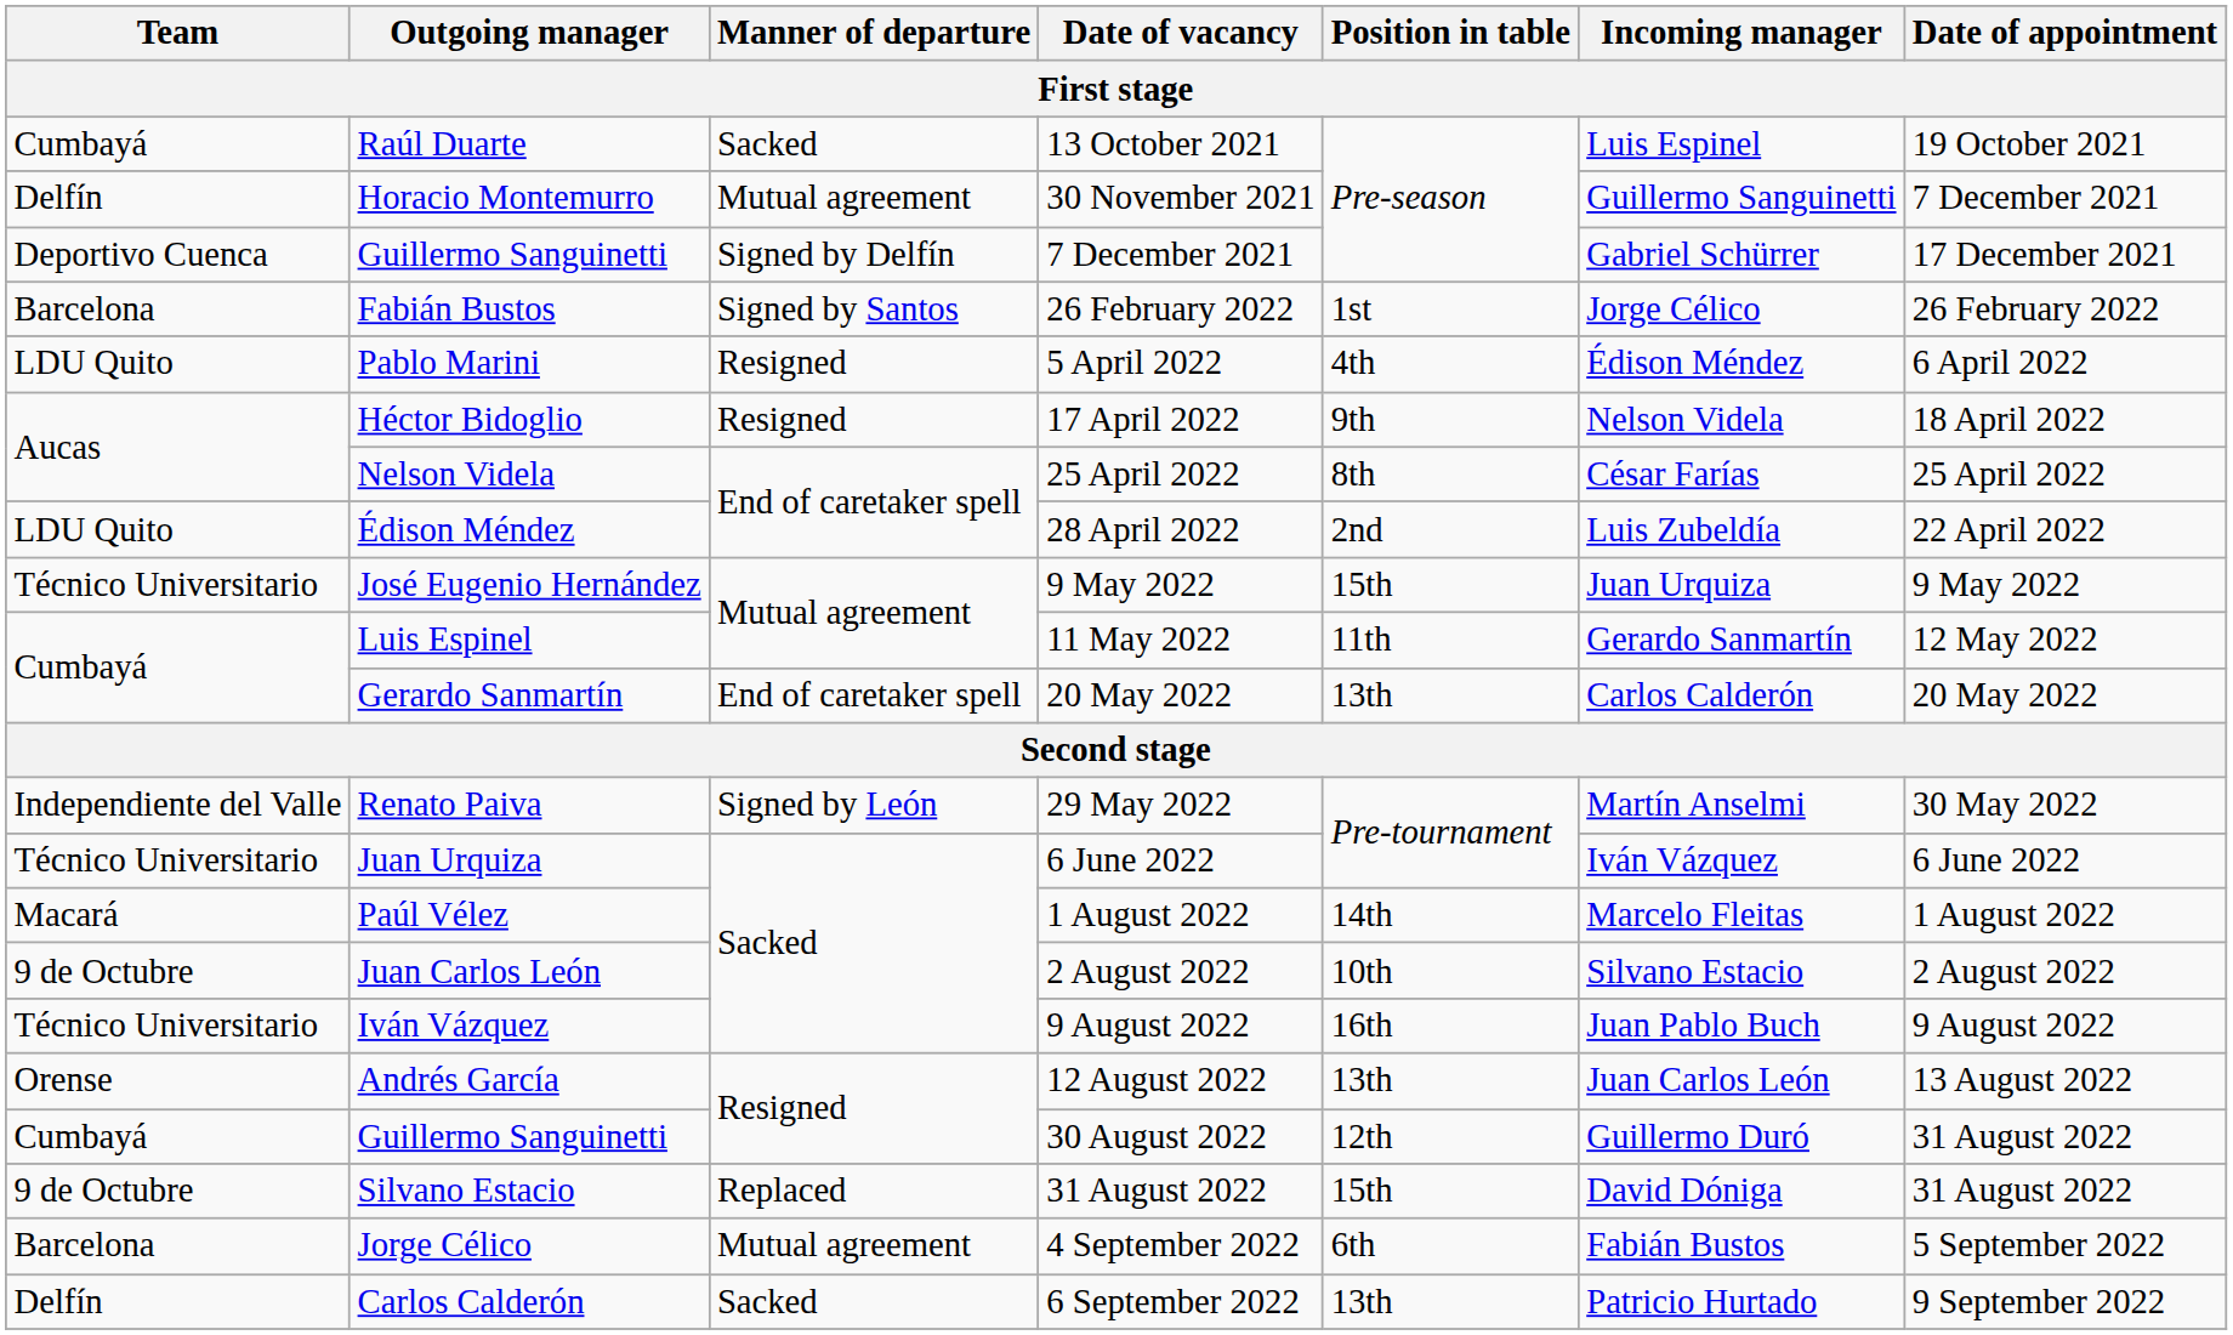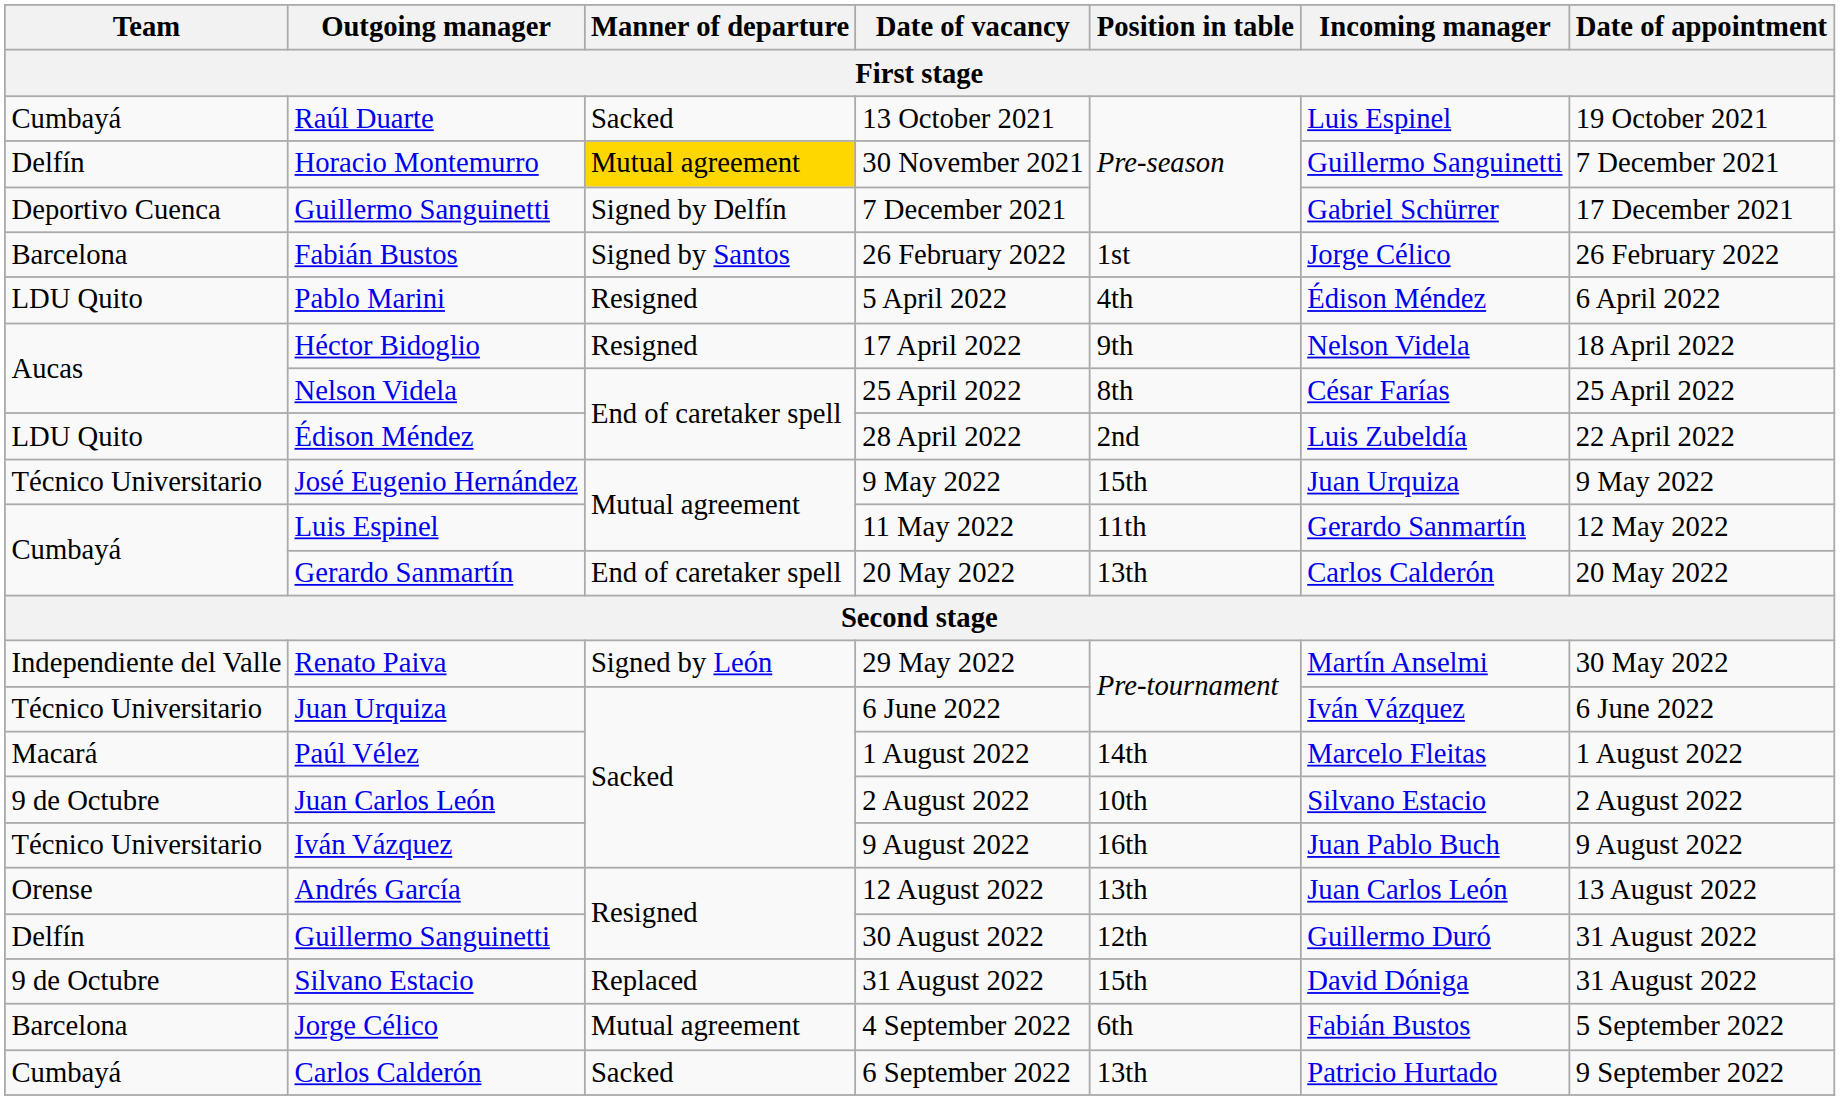30 November 2021 | Manner of departure: no background -> gold background
30 August 2022 | Team: Cumbayá -> Delfín
6 September 2022 | Team: Delfín -> Cumbayá
